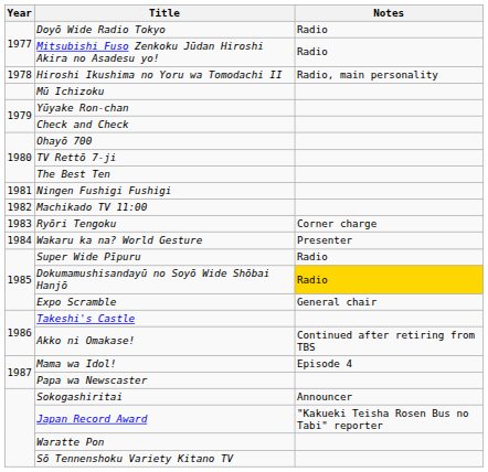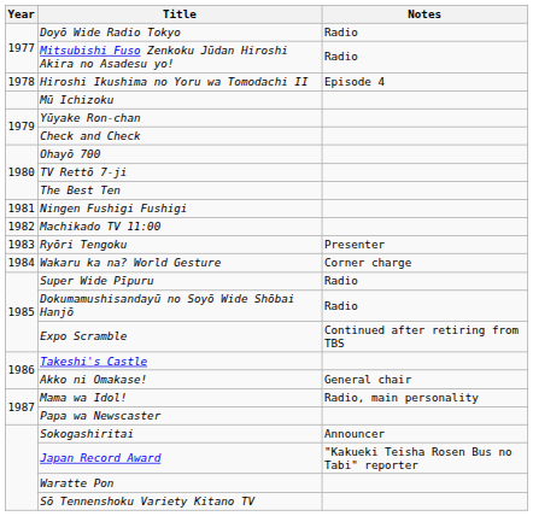Hiroshi Ikushima no Yoru wa Tomodachi II | Notes: Radio, main personality -> Episode 4
Ryōri Tengoku | Notes: Corner charge -> Presenter
Wakaru ka na? World Gesture | Notes: Presenter -> Corner charge
Dokumamushisandayū no Soyō Wide Shōbai Hanjō | Notes: gold background -> no background
Expo Scramble | Notes: General chair -> Continued after retiring from TBS
Akko ni Omakase! | Notes: Continued after retiring from TBS -> General chair
Mama wa Idol! | Notes: Episode 4 -> Radio, main personality
